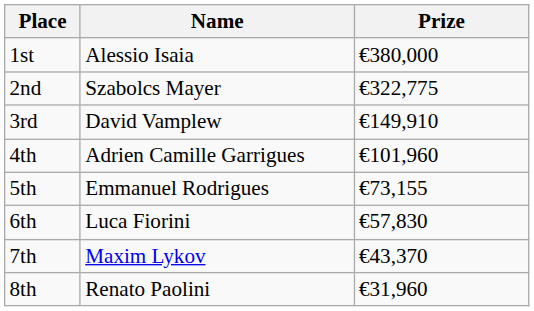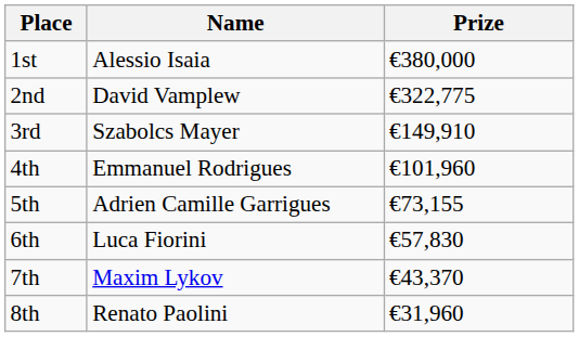2nd | Name: Szabolcs Mayer -> David Vamplew
3rd | Name: David Vamplew -> Szabolcs Mayer
4th | Name: Adrien Camille Garrigues -> Emmanuel Rodrigues
5th | Name: Emmanuel Rodrigues -> Adrien Camille Garrigues
